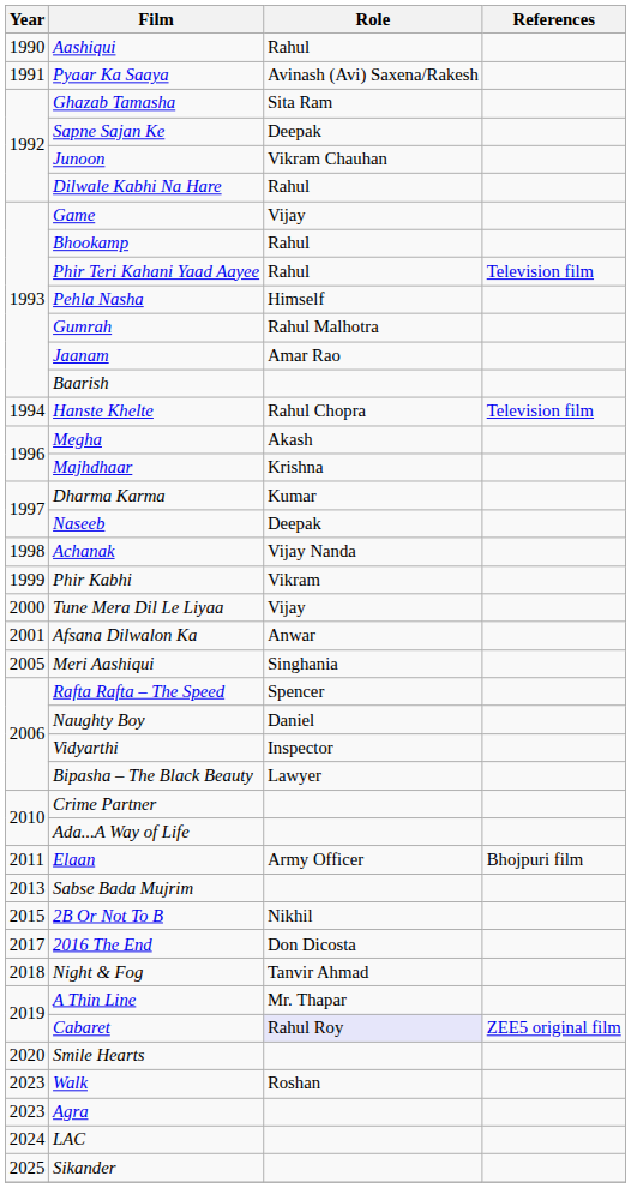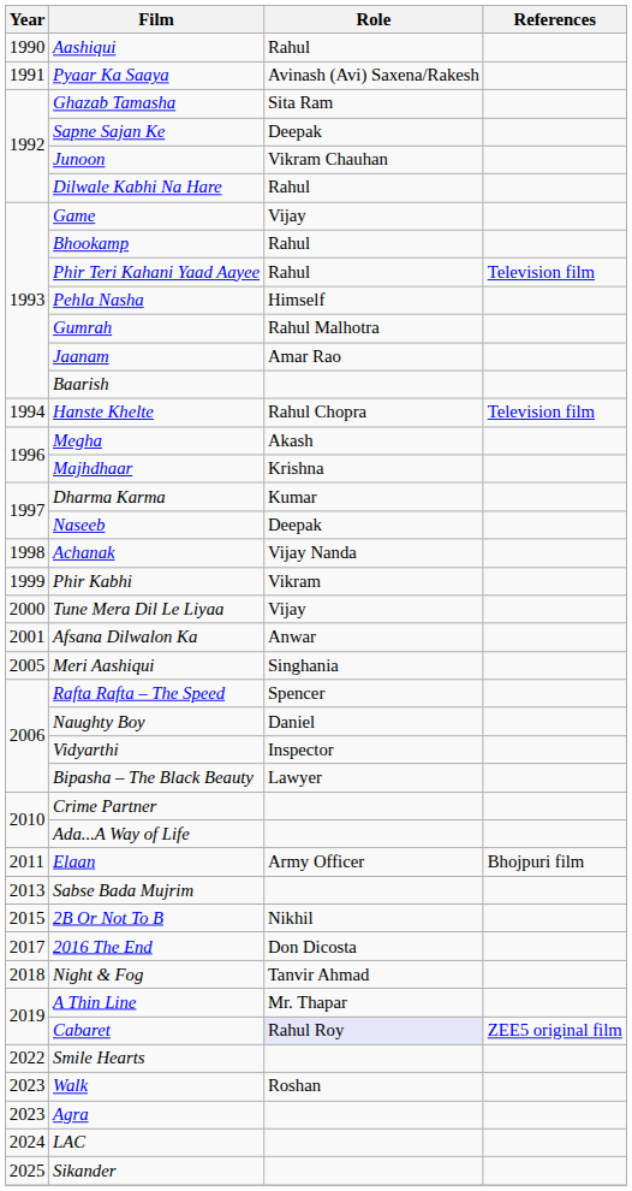Smile Hearts | Year: 2020 -> 2022
